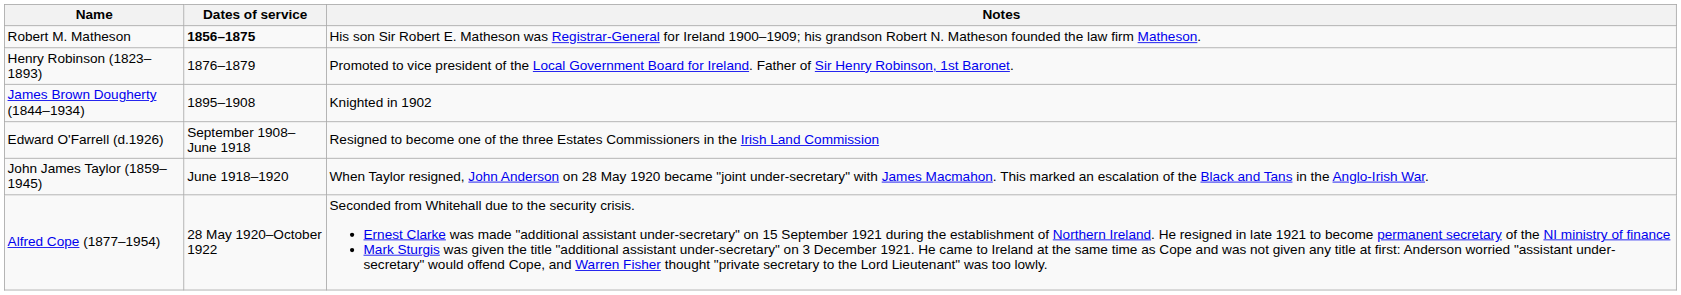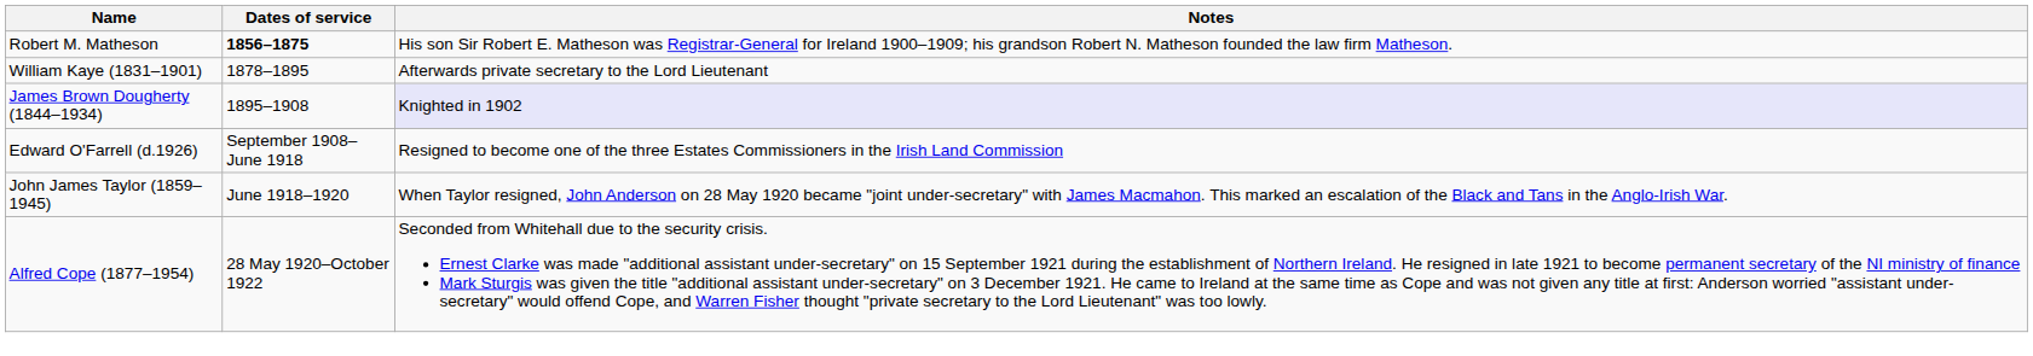- row: Henry Robinson (1823–1893) | 1876–1879 | Promoted to vice president of the Local Government Board for Ireland. Father of Sir Henry Robinson, 1st Baronet.
+ row: William Kaye (1831–1901) | 1878–1895 | Afterwards private secretary to the Lord Lieutenant
James Brown Dougherty (1844–1934) | Notes: no background -> lavender background
